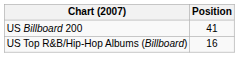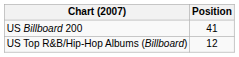US Top R&B/Hip-Hop Albums (Billboard) | Position: 16 -> 12
